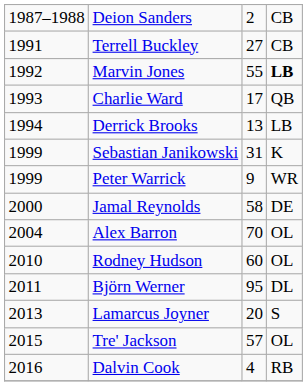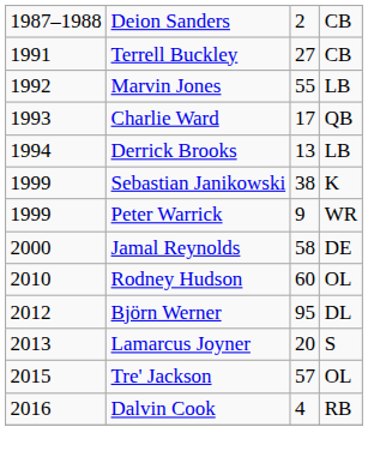Marvin Jones | column 4: bold -> normal
Sebastian Janikowski | column 3: 31 -> 38
- row: 2004 | Alex Barron | 70 | OL
Björn Werner | column 1: 2011 -> 2012
